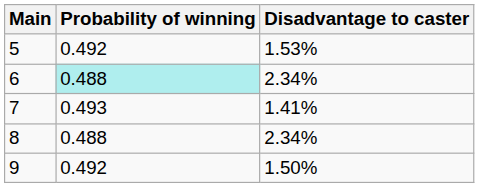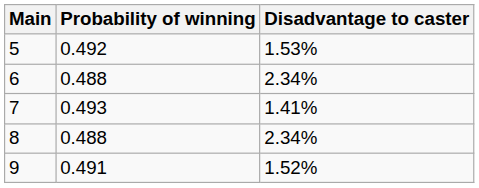6 | Probability of winning: paleturquoise background -> no background
9 | Probability of winning: 0.492 -> 0.491
9 | Disadvantage to caster: 1.50% -> 1.52%
